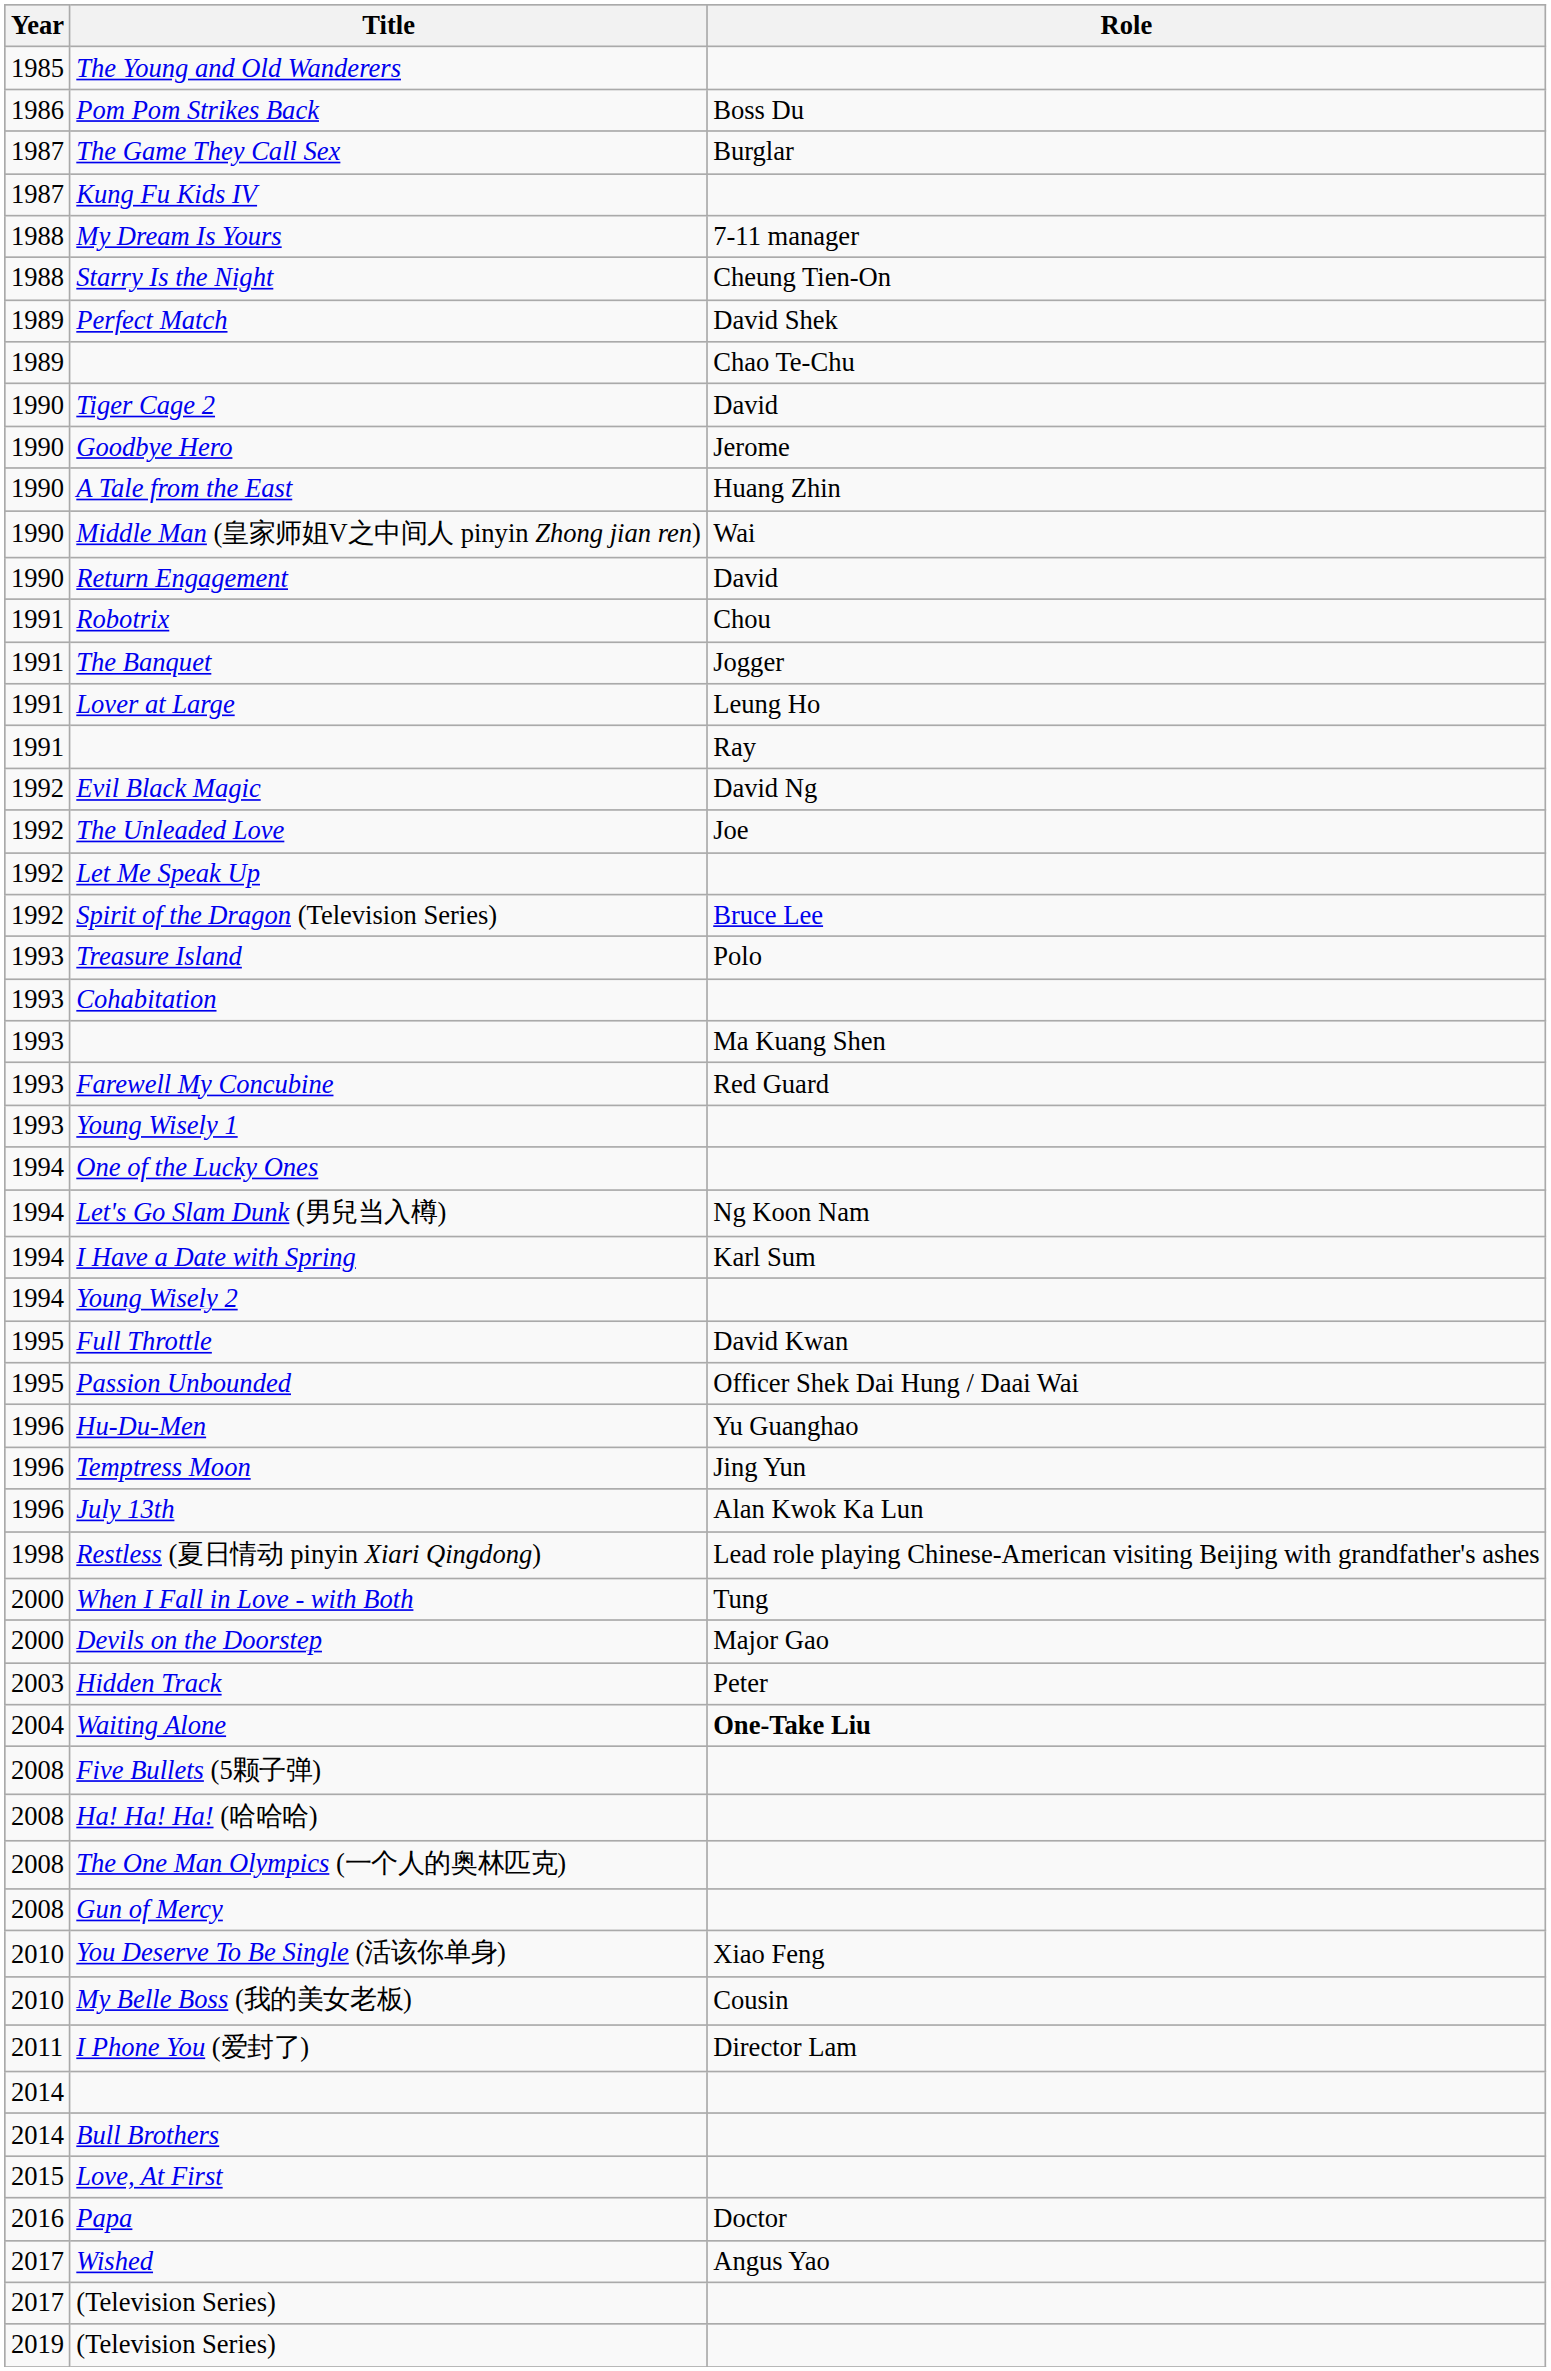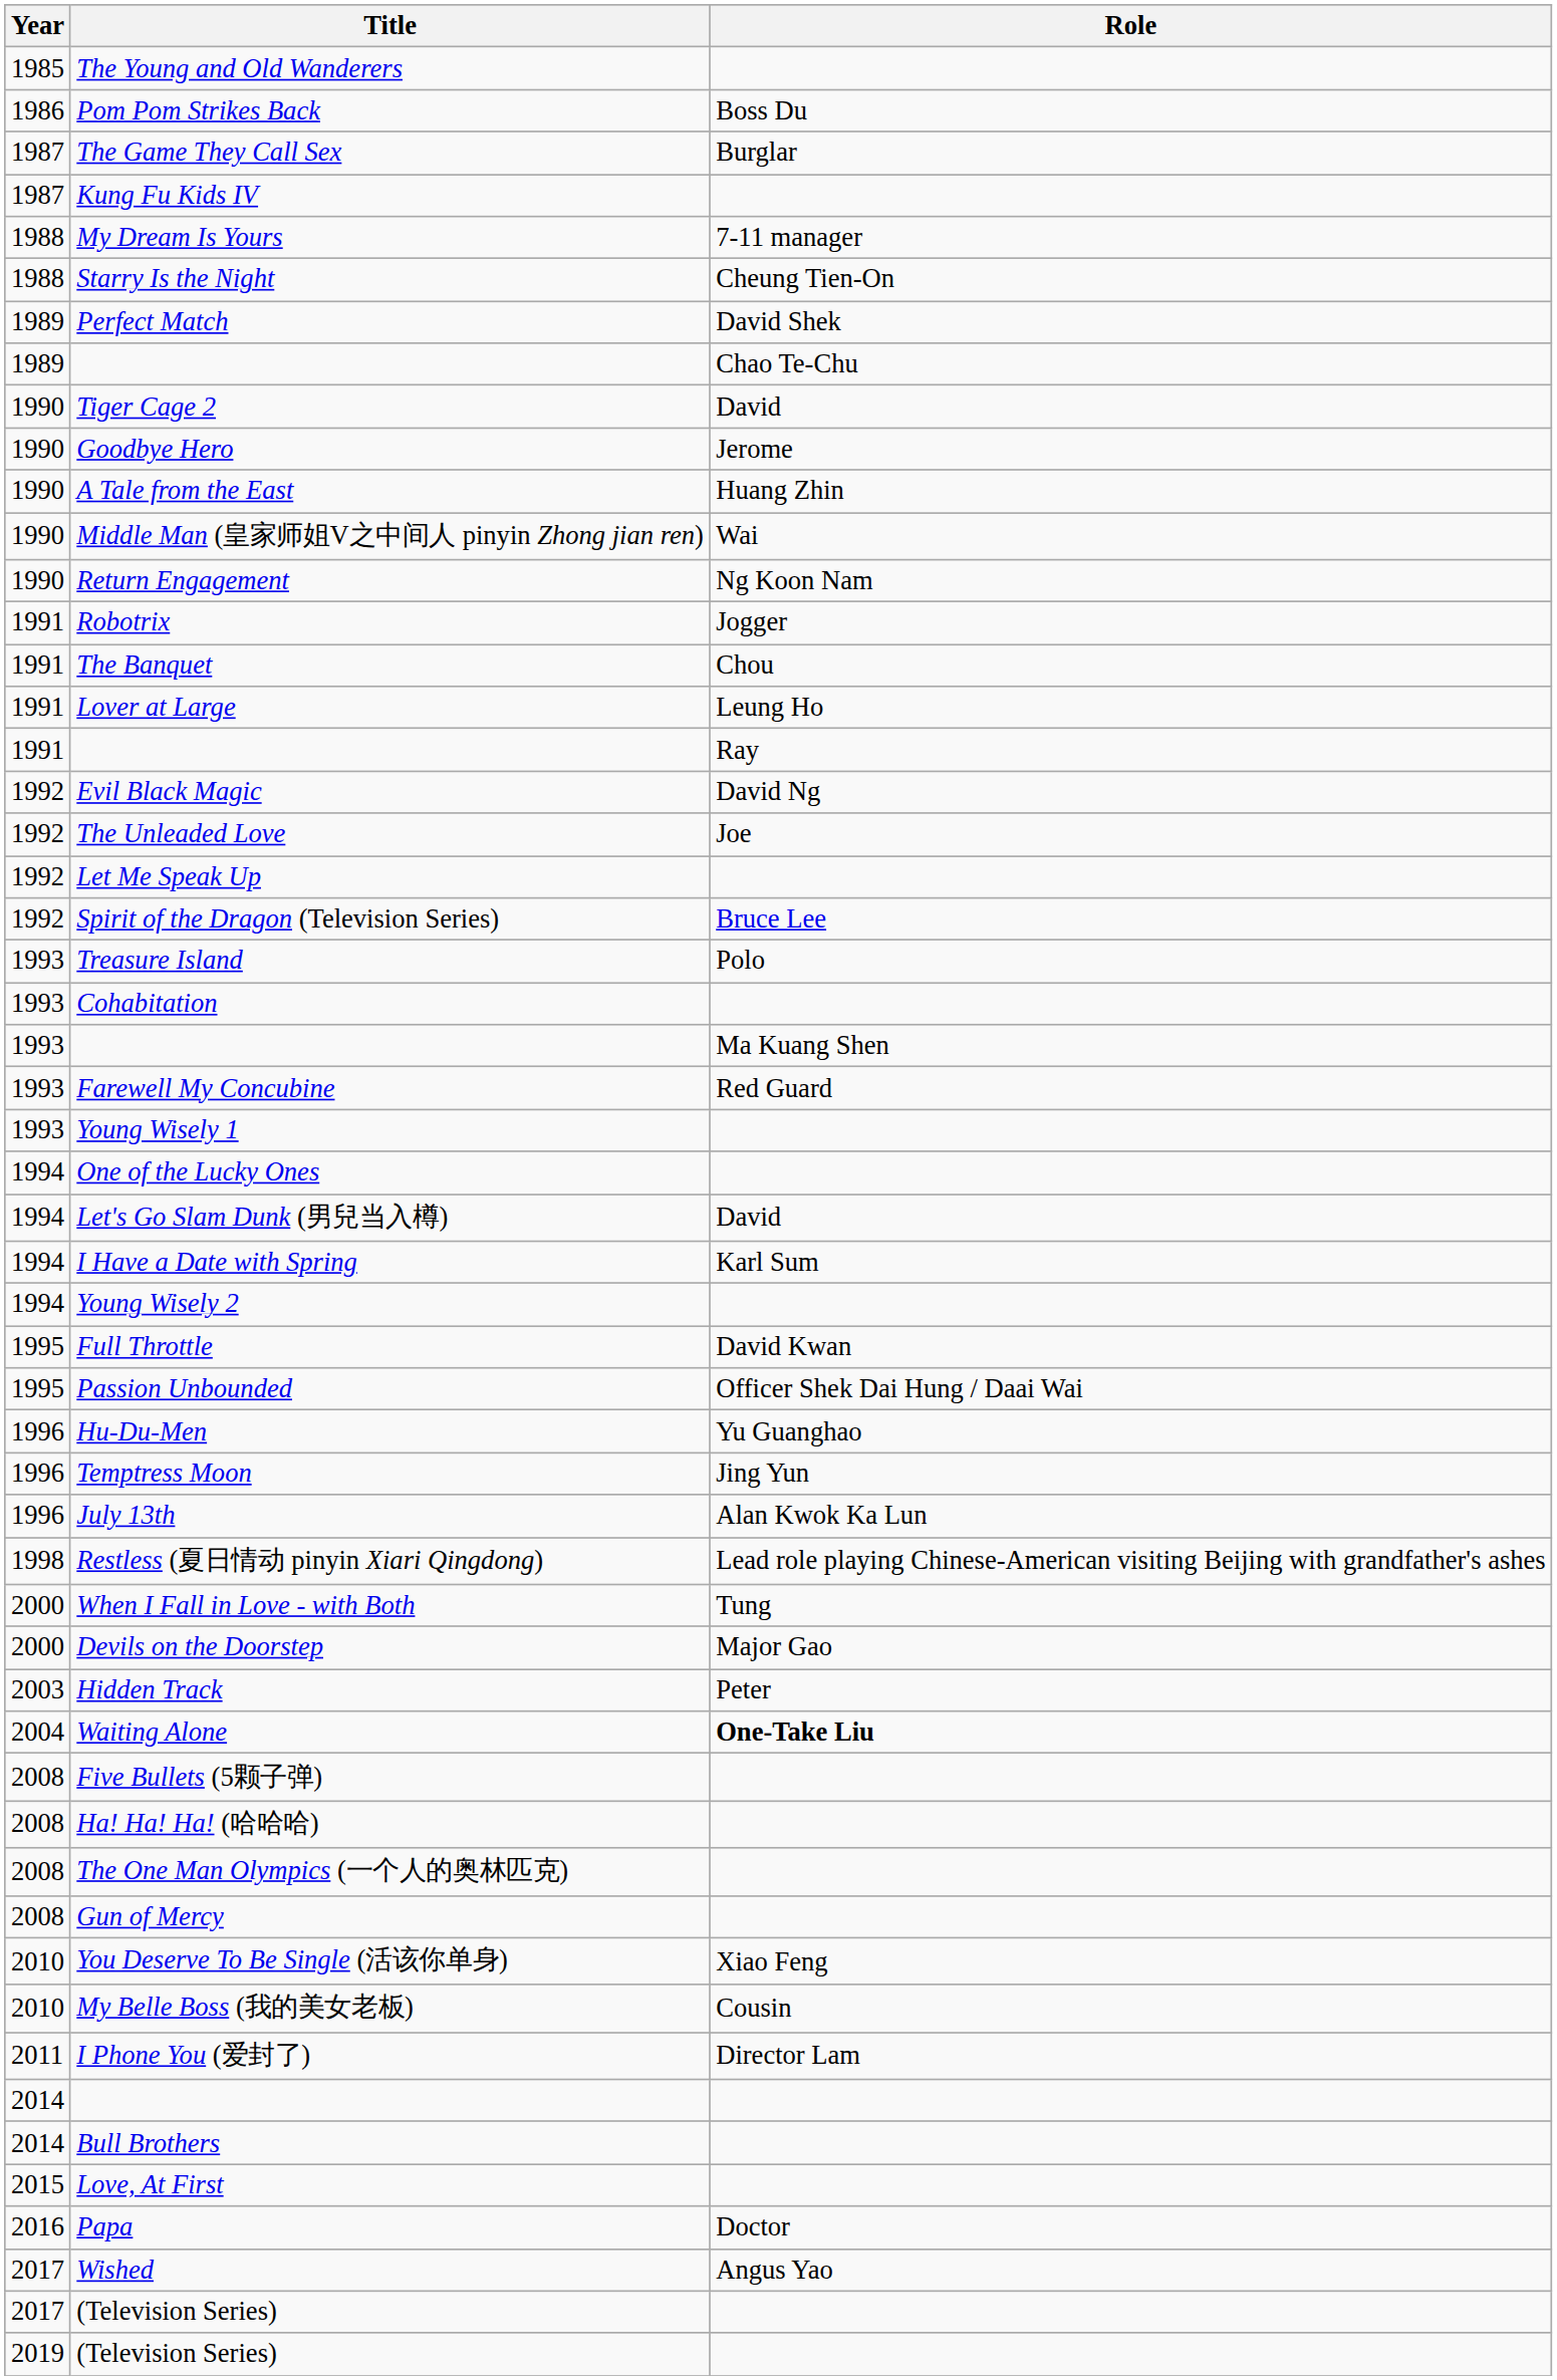Return Engagement | Role: David -> Ng Koon Nam
Robotrix | Role: Chou -> Jogger
The Banquet | Role: Jogger -> Chou
Let's Go Slam Dunk (男兒当入樽) | Role: Ng Koon Nam -> David
